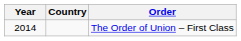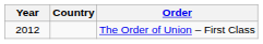The Order of Union – First Class | Year: 2014 -> 2012
